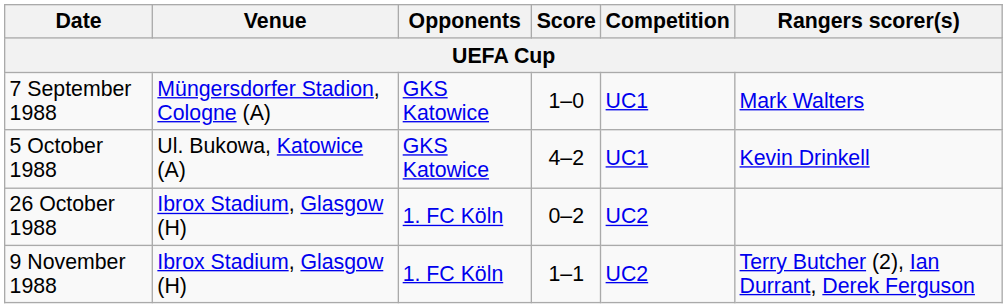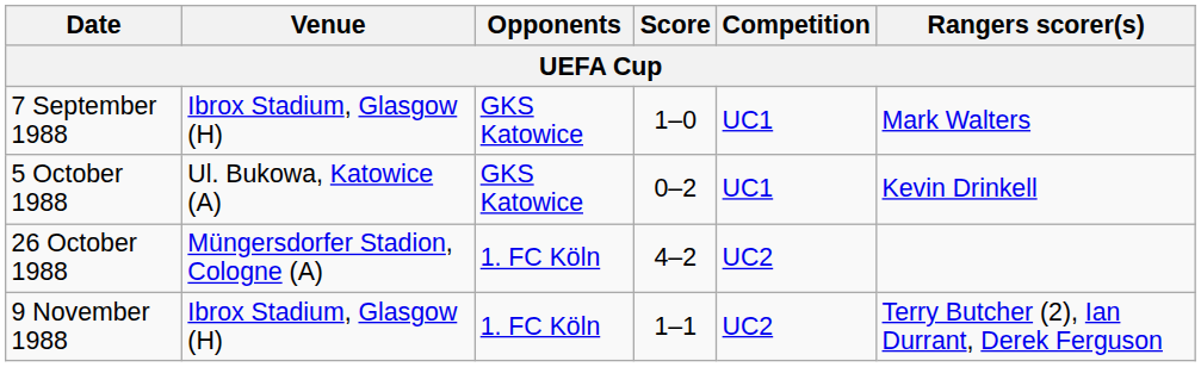7 September 1988 | Venue: Müngersdorfer Stadion, Cologne (A) -> Ibrox Stadium, Glasgow (H)
5 October 1988 | Score: 4–2 -> 0–2
26 October 1988 | Venue: Ibrox Stadium, Glasgow (H) -> Müngersdorfer Stadion, Cologne (A)
26 October 1988 | Score: 0–2 -> 4–2
